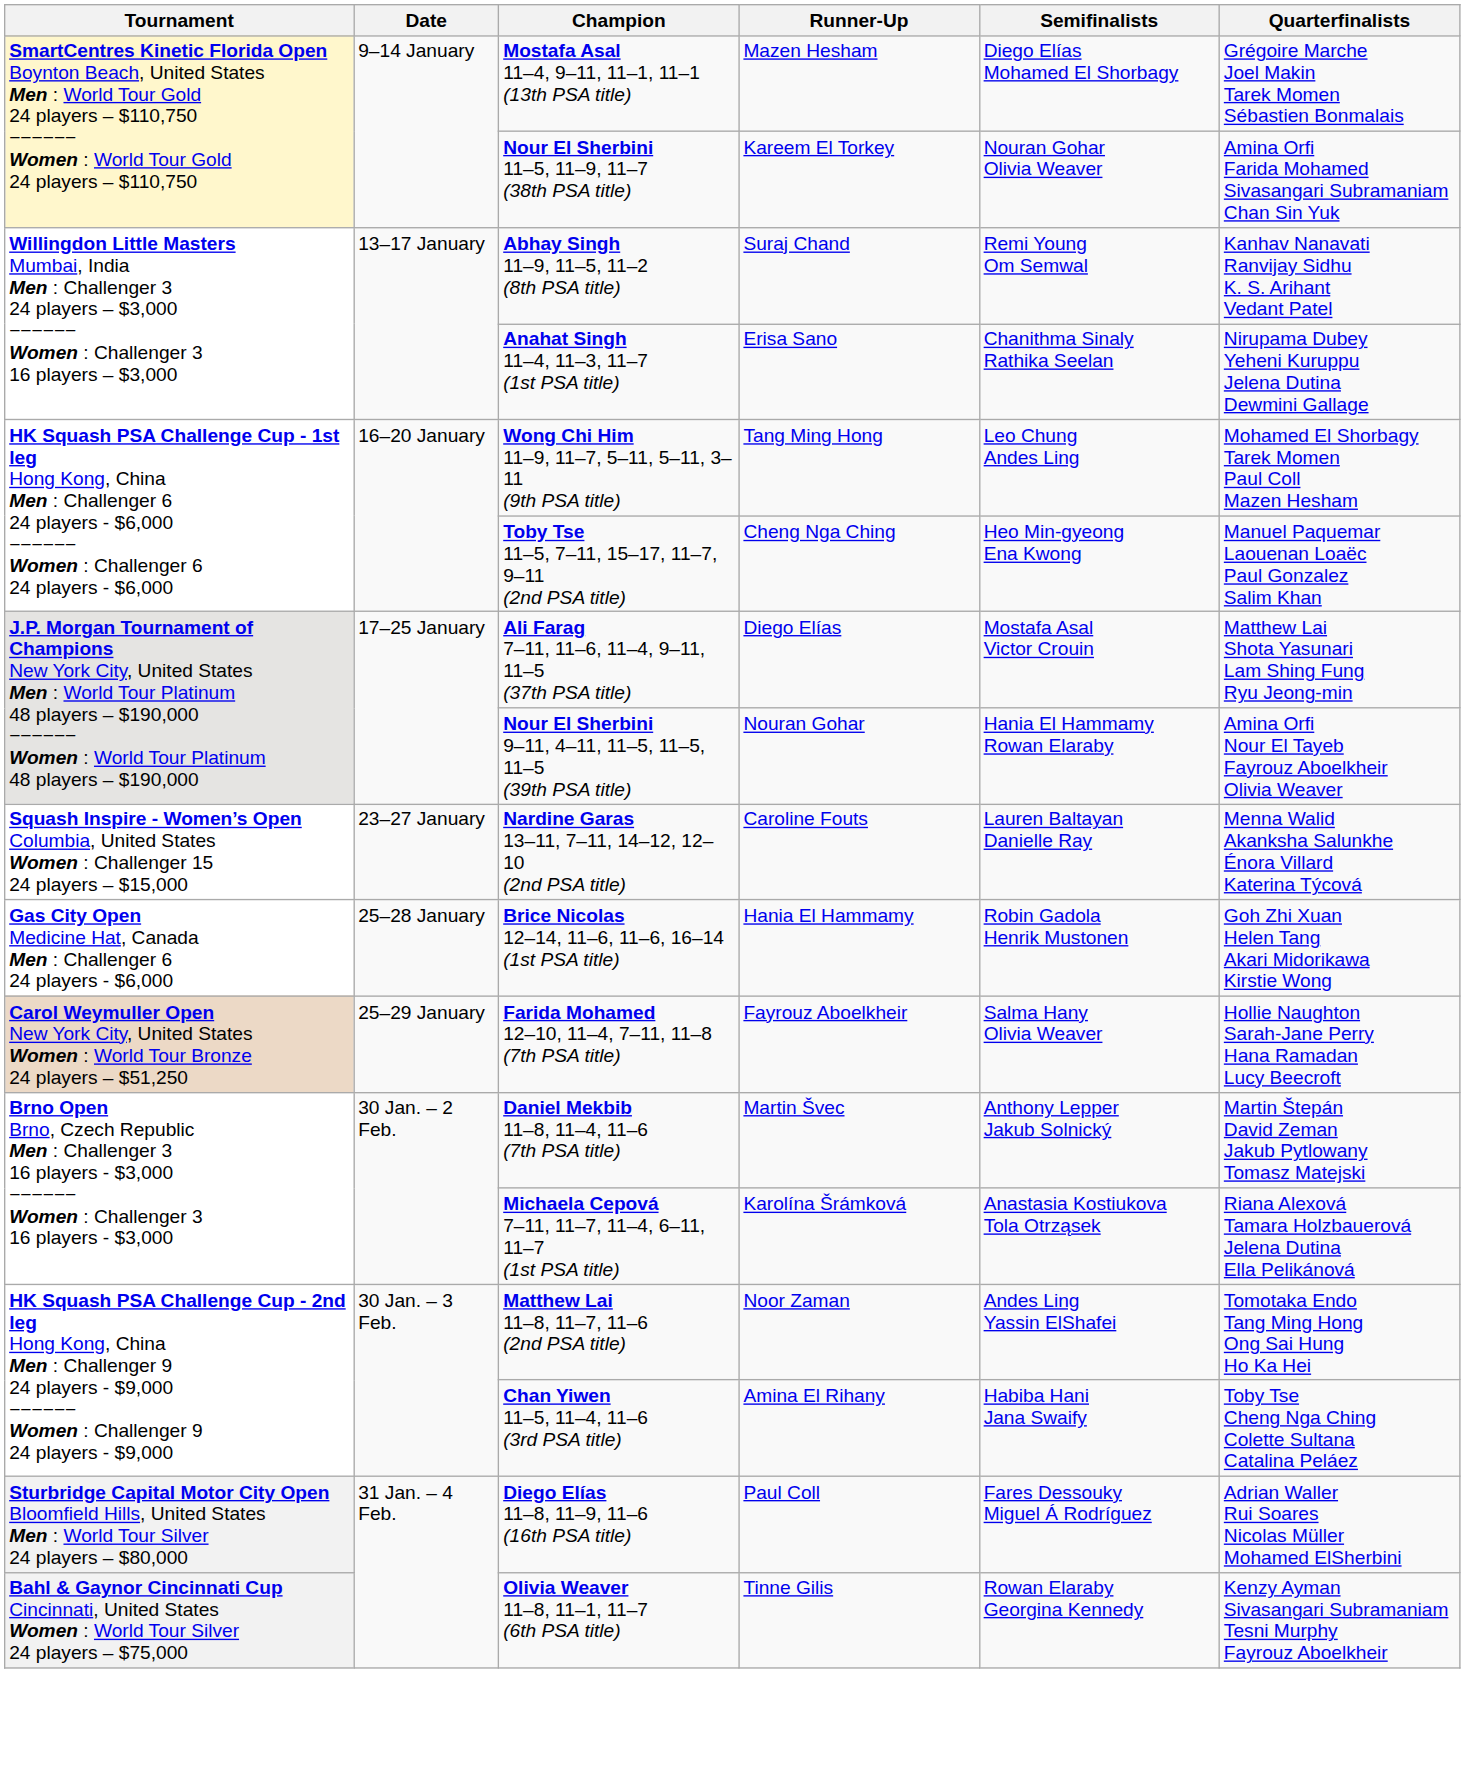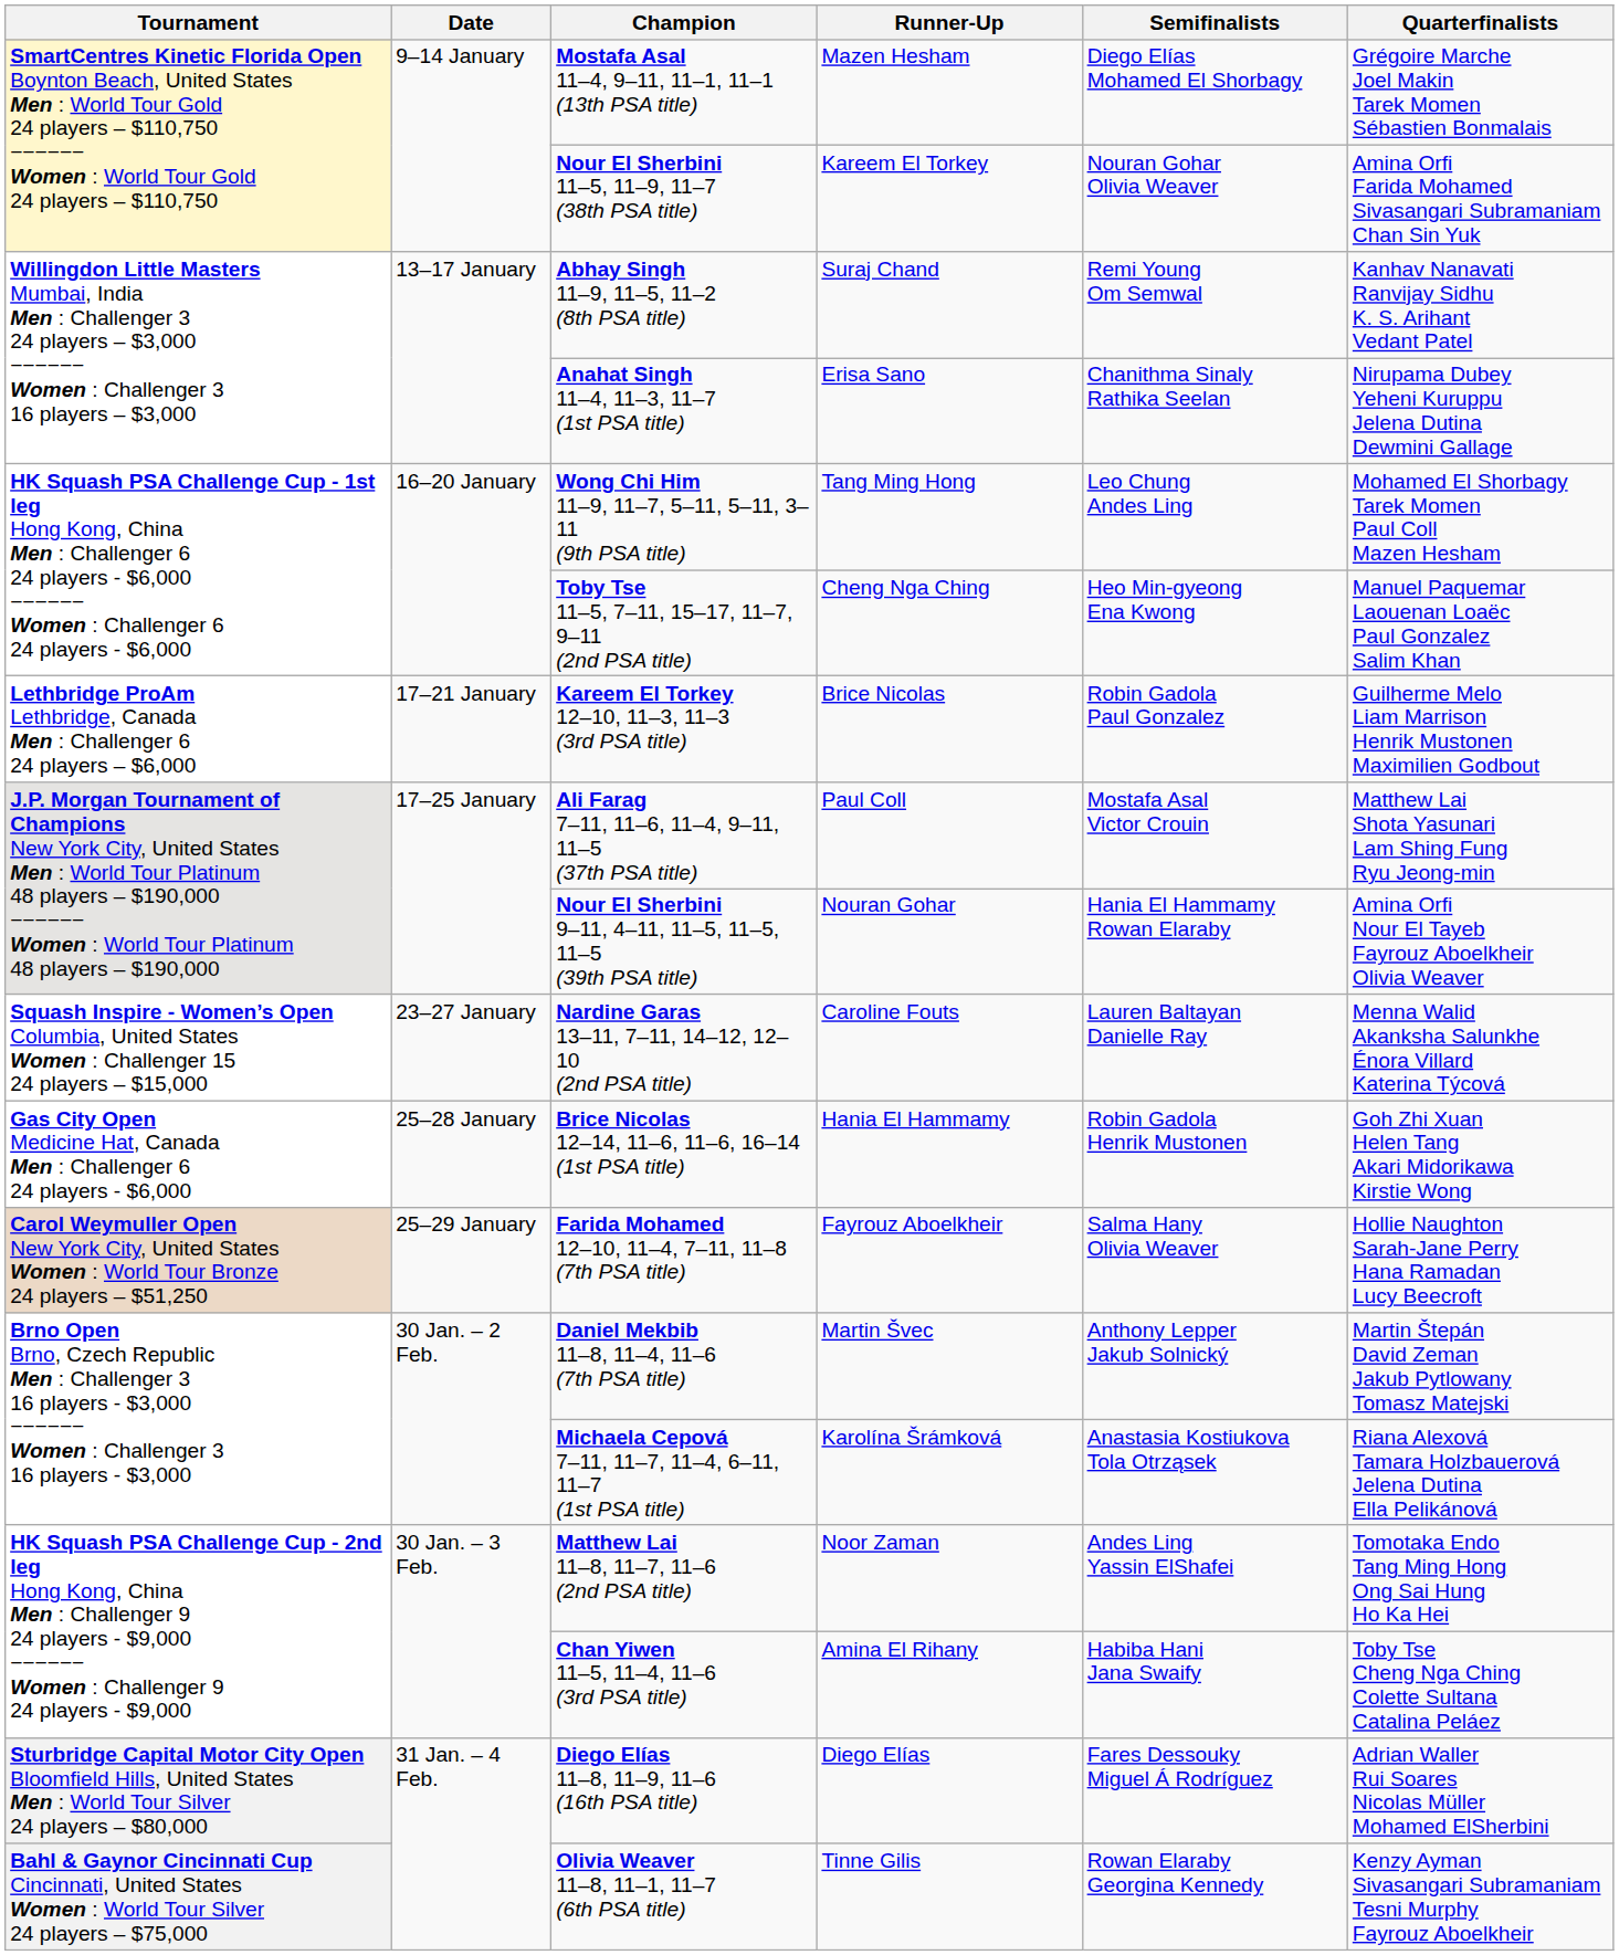+ row: Lethbridge ProAm Lethbridge, Canada Men : Challenger 6 24 players – $6,000 | 17–21 January | Kareem El Torkey 12–10, 11–3, 11–3 (3rd PSA title) | Brice Nicolas | Robin Gadola Paul Gonzalez | Guilherme Melo Liam Marrison Henrik Mustonen Maximilien Godbout
Ali Farag 7–11, 11–6, 11–4, 9–11, 11–5 (37th PSA title) | Runner-Up: Diego Elías -> Paul Coll
Diego Elías 11–8, 11–9, 11–6 (16th PSA title) | Runner-Up: Paul Coll -> Diego Elías
